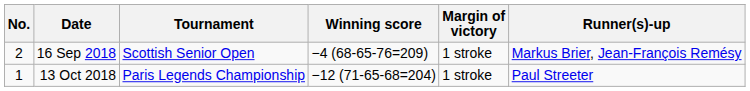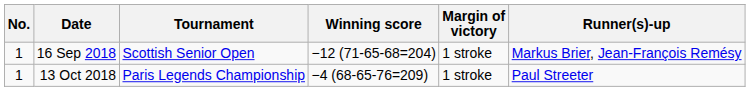16 Sep 2018 | No.: 2 -> 1
16 Sep 2018 | Winning score: −4 (68-65-76=209) -> −12 (71-65-68=204)
13 Oct 2018 | Winning score: −12 (71-65-68=204) -> −4 (68-65-76=209)
